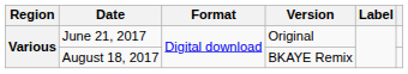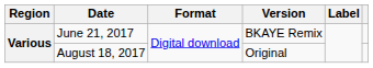June 21, 2017 | Version: Original -> BKAYE Remix
August 18, 2017 | Version: BKAYE Remix -> Original
